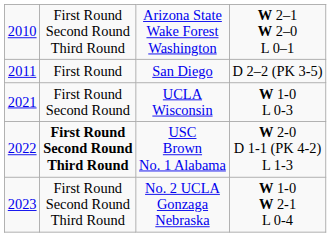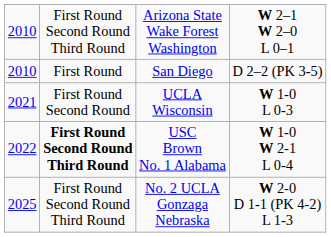San Diego | column 1: 2011 -> 2010
USC Brown No. 1 Alabama | column 4: W 2-0 D 1-1 (PK 4-2) L 1-3 -> W 1-0 W 2-1 L 0-4
No. 2 UCLA Gonzaga Nebraska | column 1: 2023 -> 2025
No. 2 UCLA Gonzaga Nebraska | column 4: W 1-0 W 2-1 L 0-4 -> W 2-0 D 1-1 (PK 4-2) L 1-3
